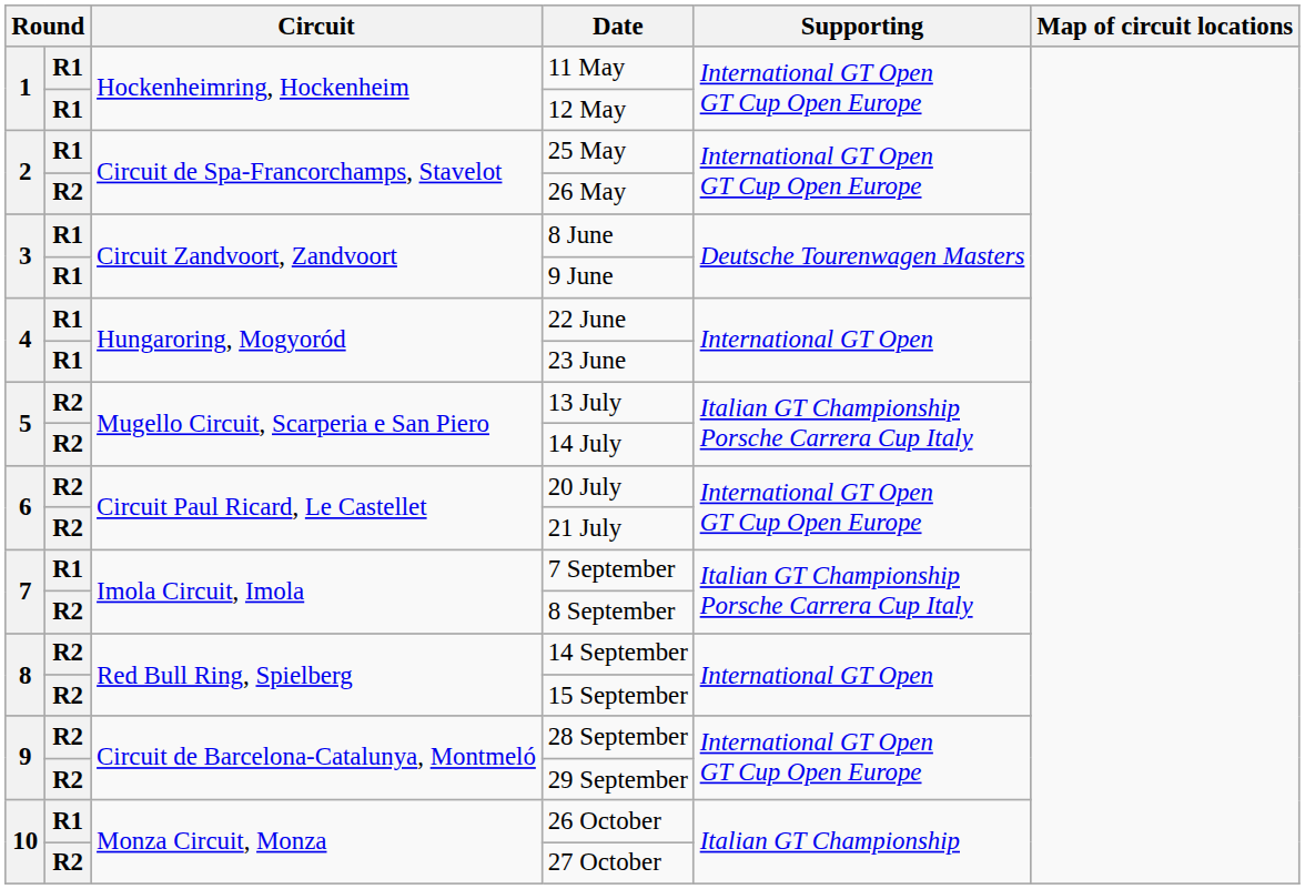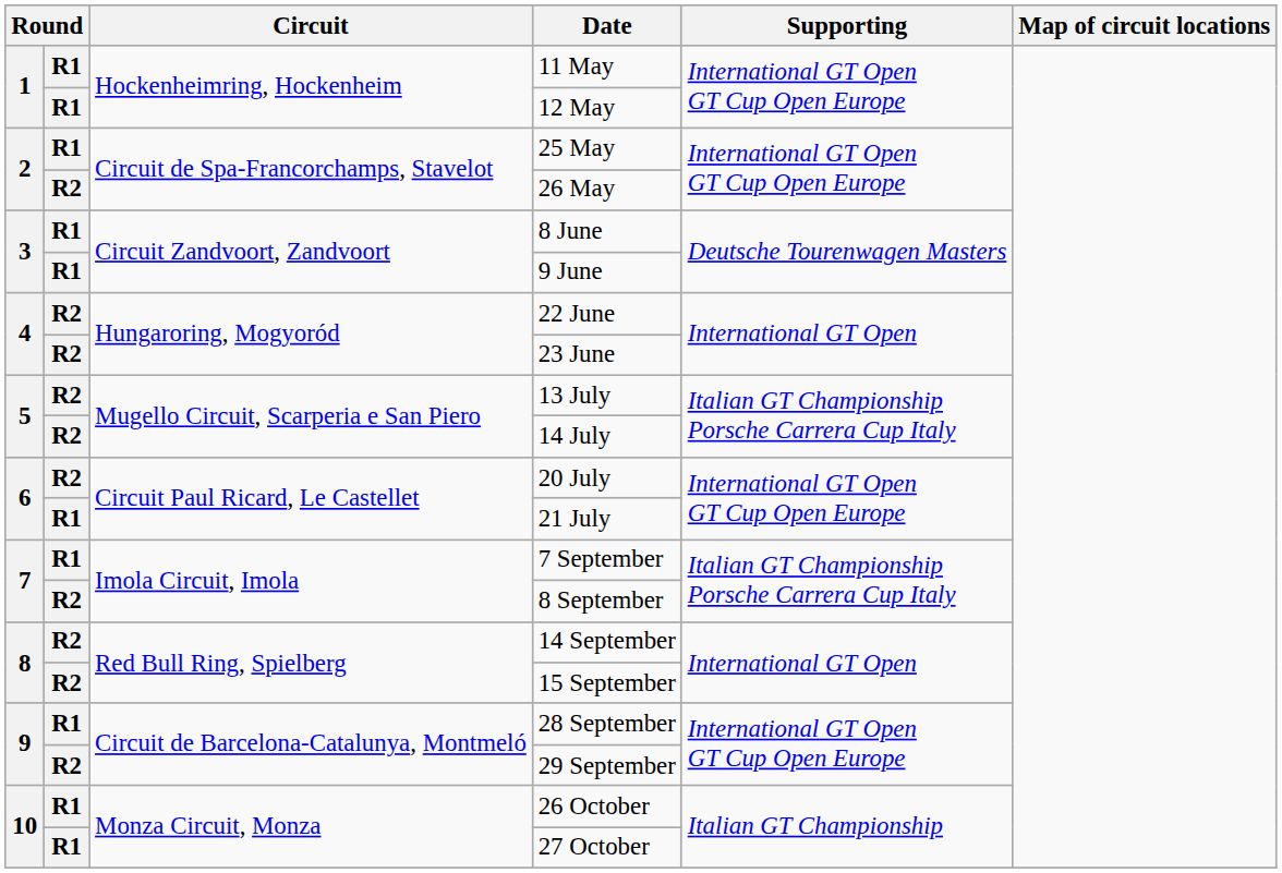22 June | column 2: R1 -> R2
23 June | column 2: R1 -> R2
21 July | column 2: R2 -> R1
28 September | column 2: R2 -> R1
27 October | column 2: R2 -> R1
